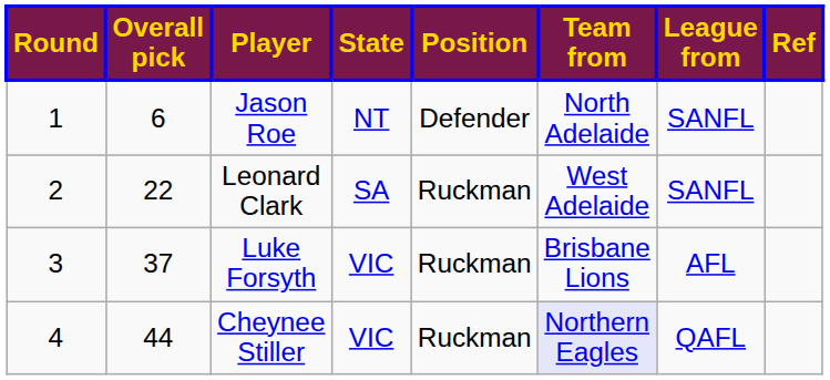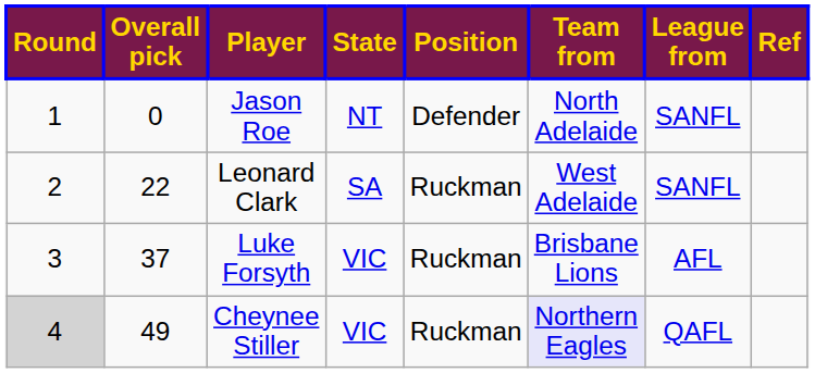Jason Roe | Overall pick: 6 -> 0
Cheynee Stiller | Round: no background -> lightgrey background
Cheynee Stiller | Overall pick: 44 -> 49
